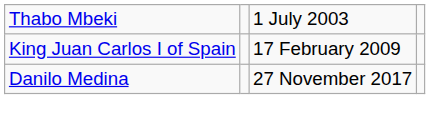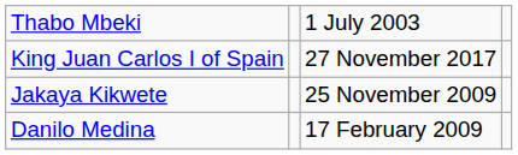King Juan Carlos I of Spain | column 3: 17 February 2009 -> 27 November 2017
+ row: Jakaya Kikwete | 25 November 2009
Danilo Medina | column 3: 27 November 2017 -> 17 February 2009
